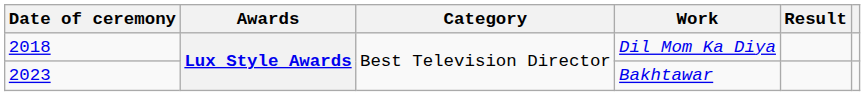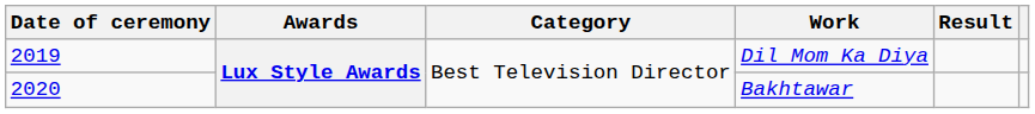Dil Mom Ka Diya | Date of ceremony: 2018 -> 2019
Bakhtawar | Date of ceremony: 2023 -> 2020
